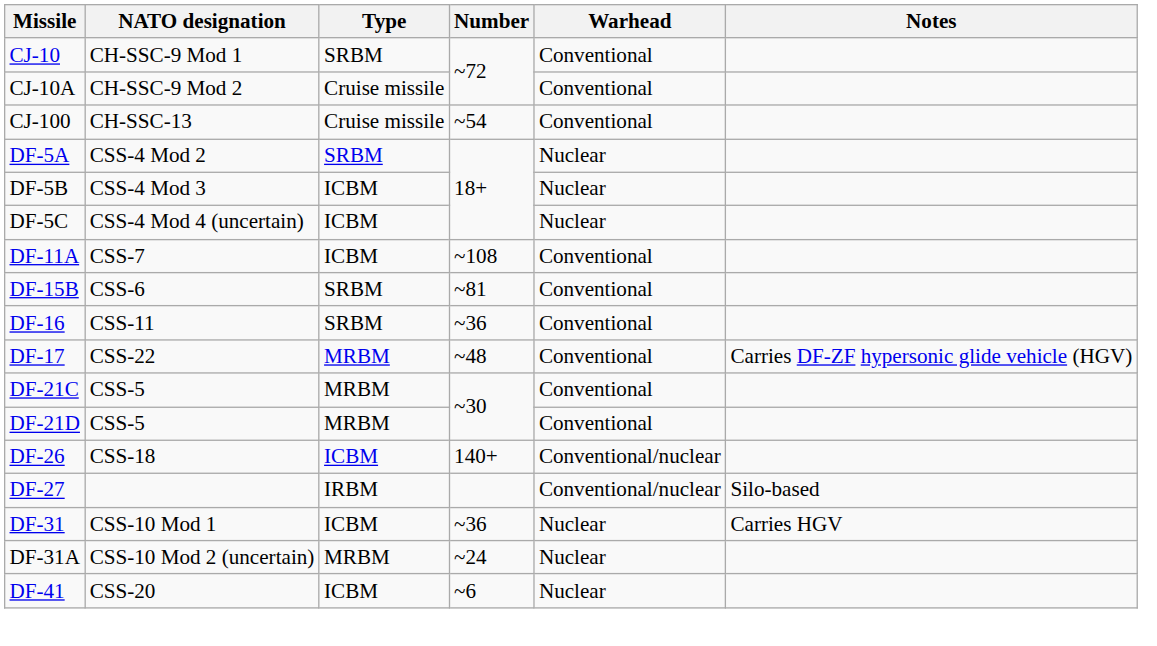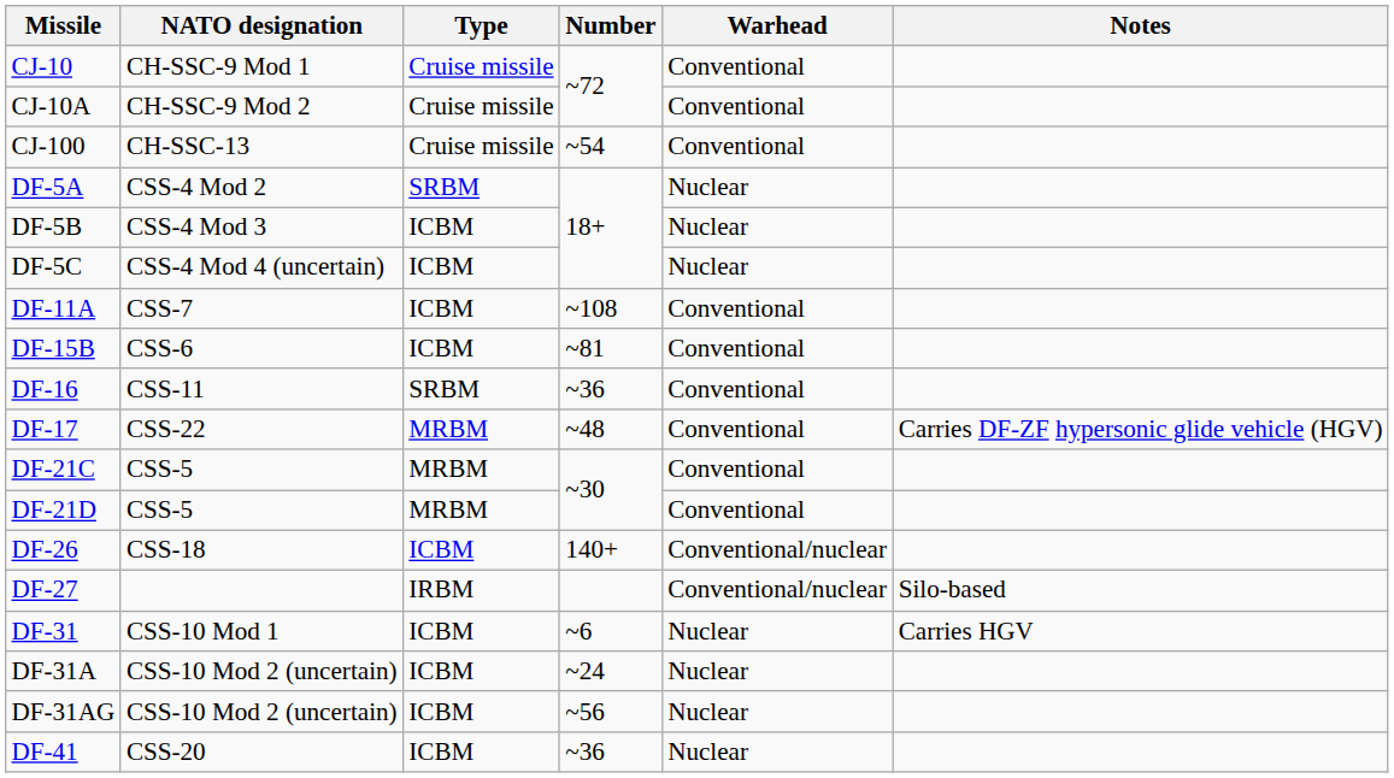CJ-10 | Type: SRBM -> Cruise missile
DF-15B | Type: SRBM -> ICBM
DF-31 | Number: ~36 -> ~6
DF-31A | Type: MRBM -> ICBM
+ row: DF-31AG | CSS-10 Mod 2 (uncertain) | ICBM | ~56 | Nuclear
DF-41 | Number: ~6 -> ~36
